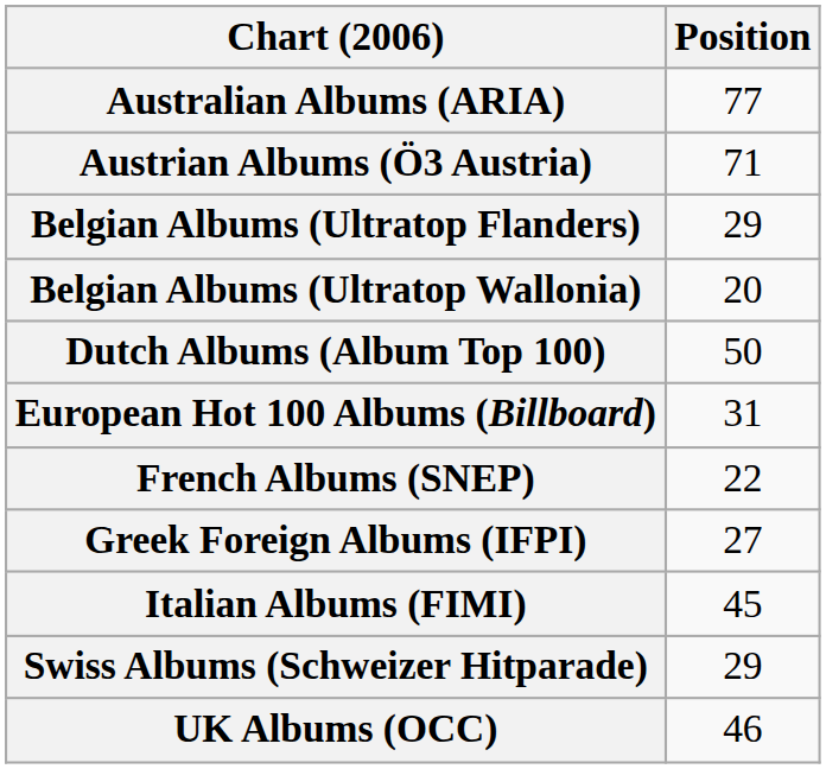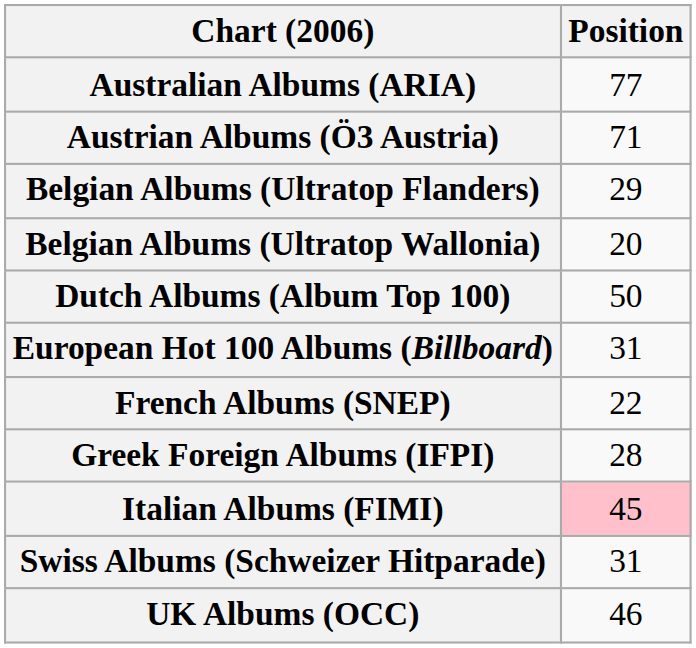Greek Foreign Albums (IFPI) | Position: 27 -> 28
Italian Albums (FIMI) | Position: no background -> pink background
Swiss Albums (Schweizer Hitparade) | Position: 29 -> 31
